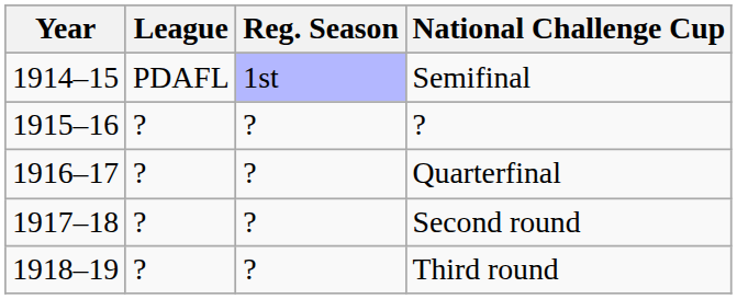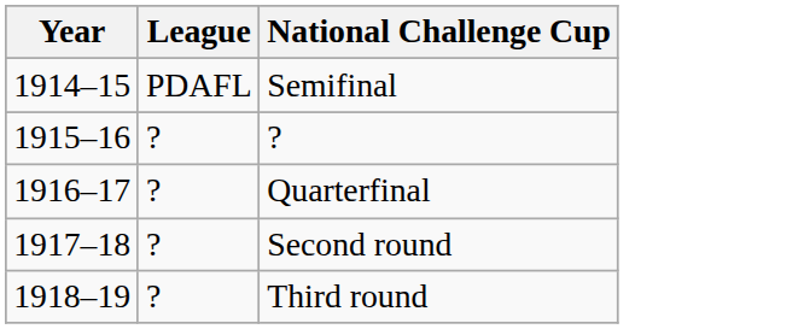- column: Reg. Season | 1st | ? | ? | ? | ?
